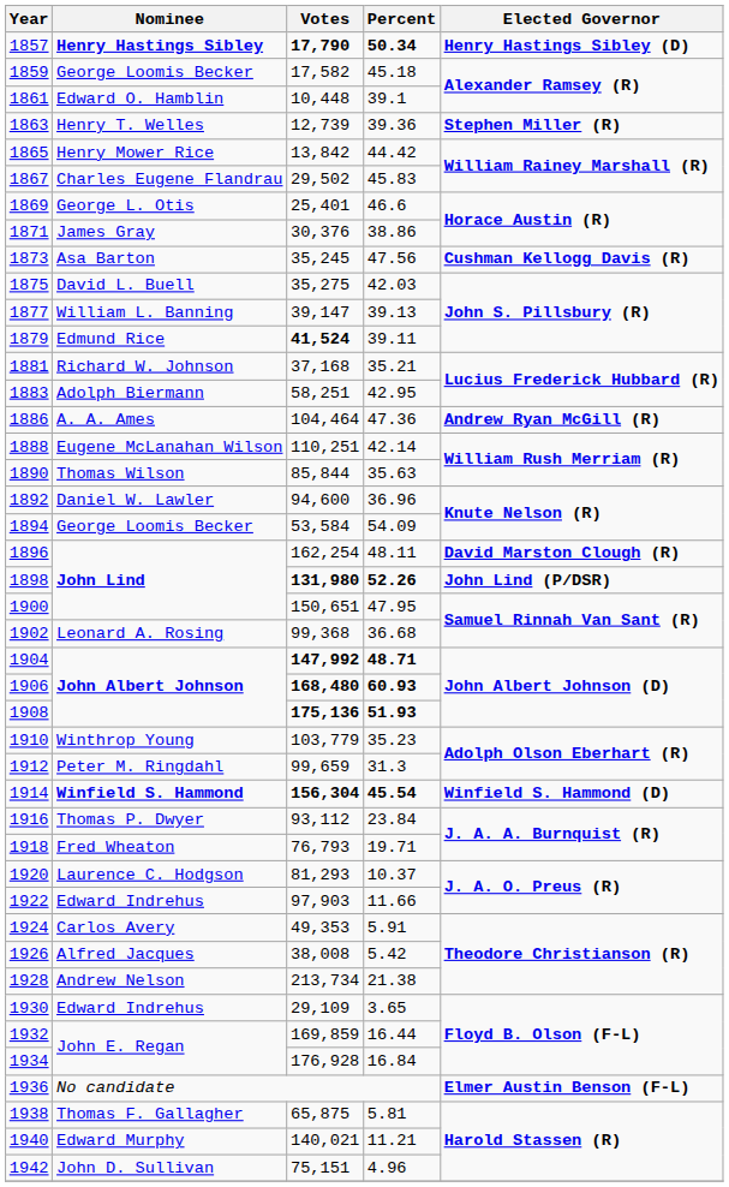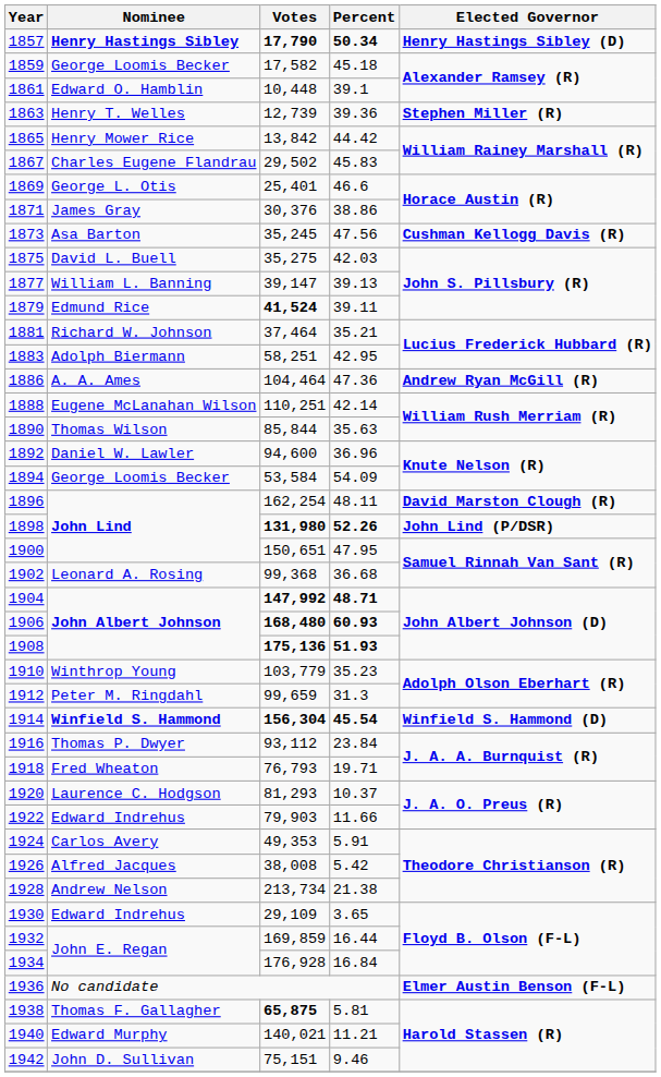1881 | Votes: 37,168 -> 37,464
1922 | Votes: 97,903 -> 79,903
1938 | Votes: normal -> bold
1942 | Percent: 4.96 -> 9.46
